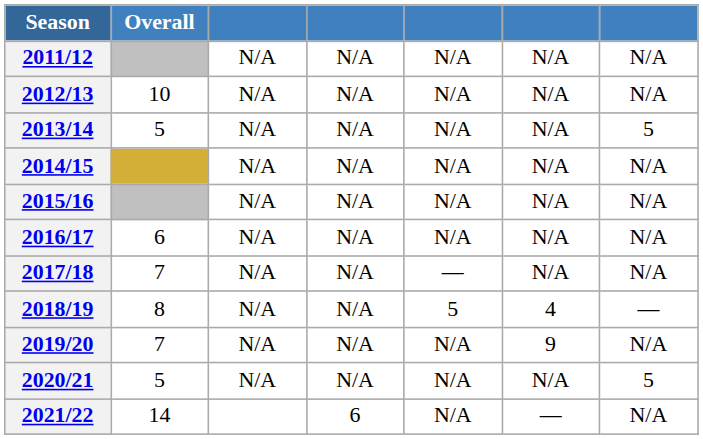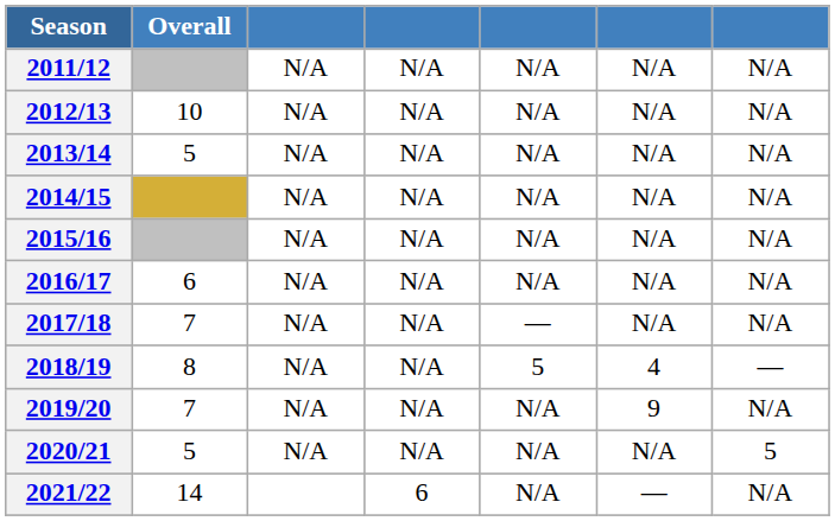2013/14 | column 7: 5 -> N/A
